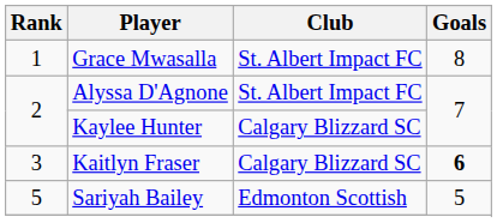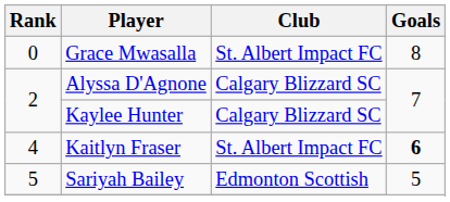Grace Mwasalla | Rank: 1 -> 0
Alyssa D'Agnone | Club: St. Albert Impact FC -> Calgary Blizzard SC
Kaitlyn Fraser | Rank: 3 -> 4
Kaitlyn Fraser | Club: Calgary Blizzard SC -> St. Albert Impact FC
